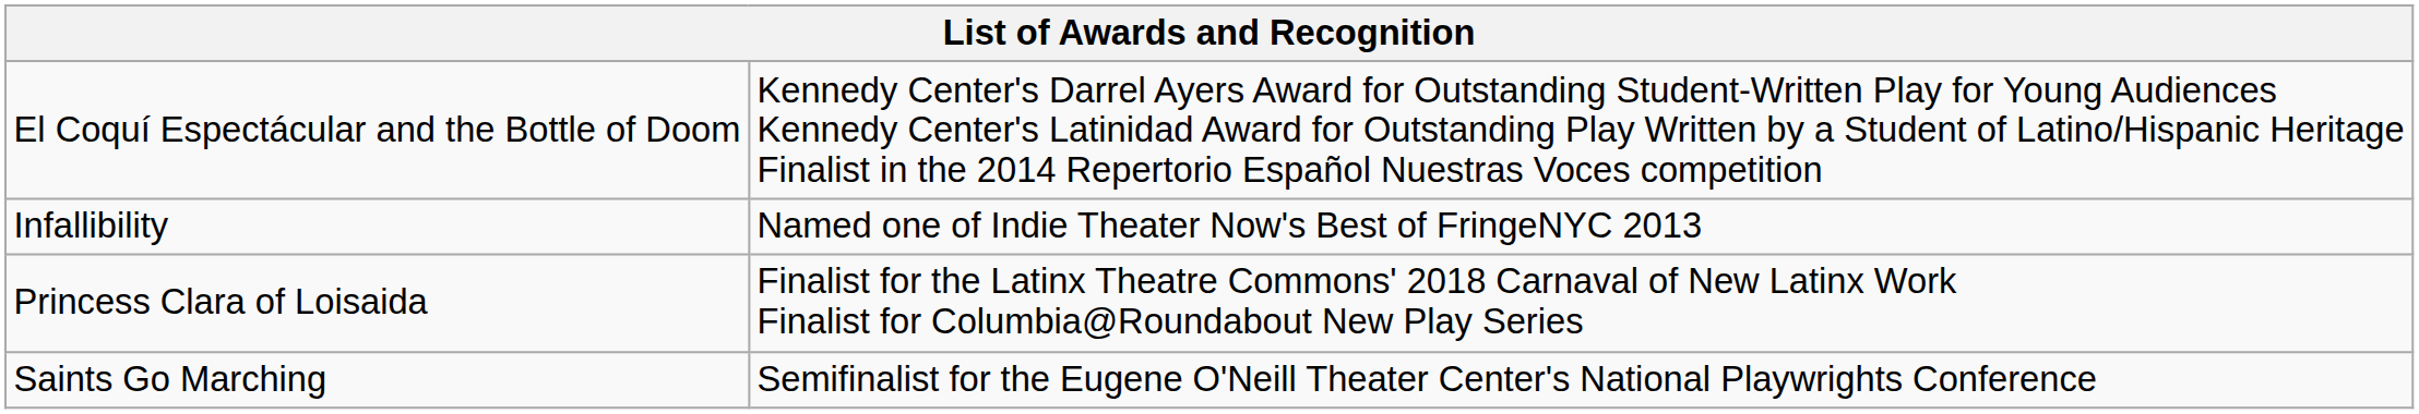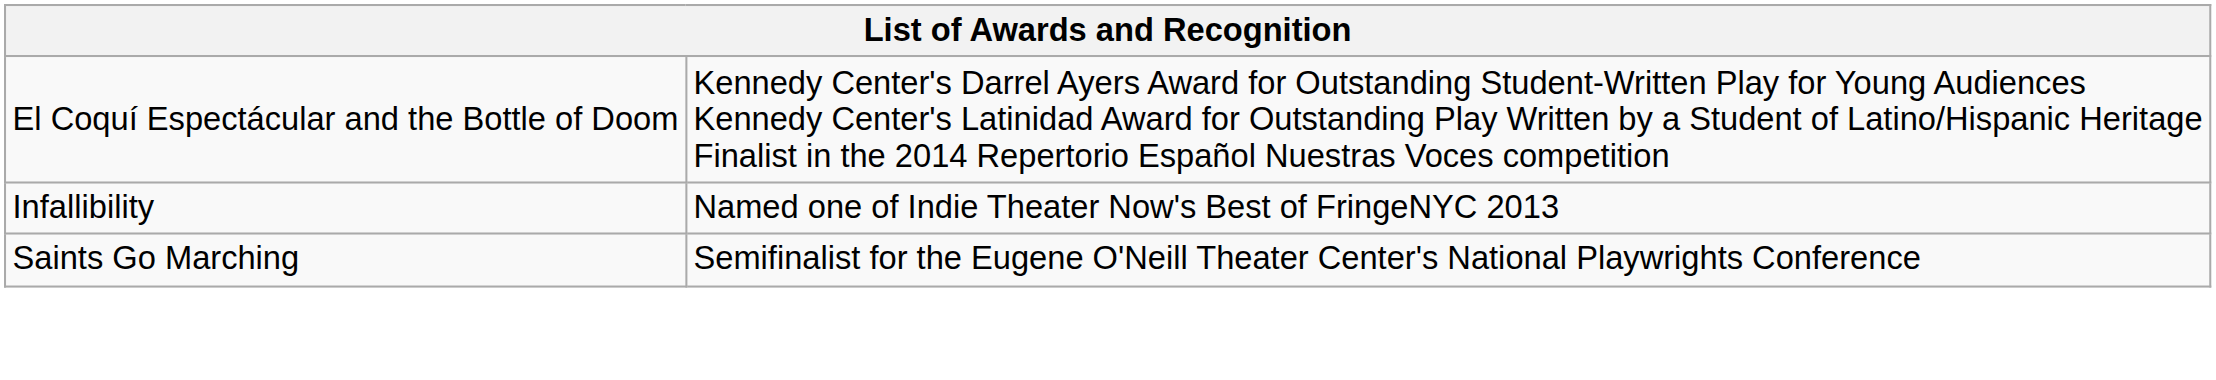- row: Princess Clara of Loisaida | Finalist for the Latinx Theatre Commons' 2018 Carnaval of New Latinx Work Finalist for Columbia@Roundabout New Play Series
